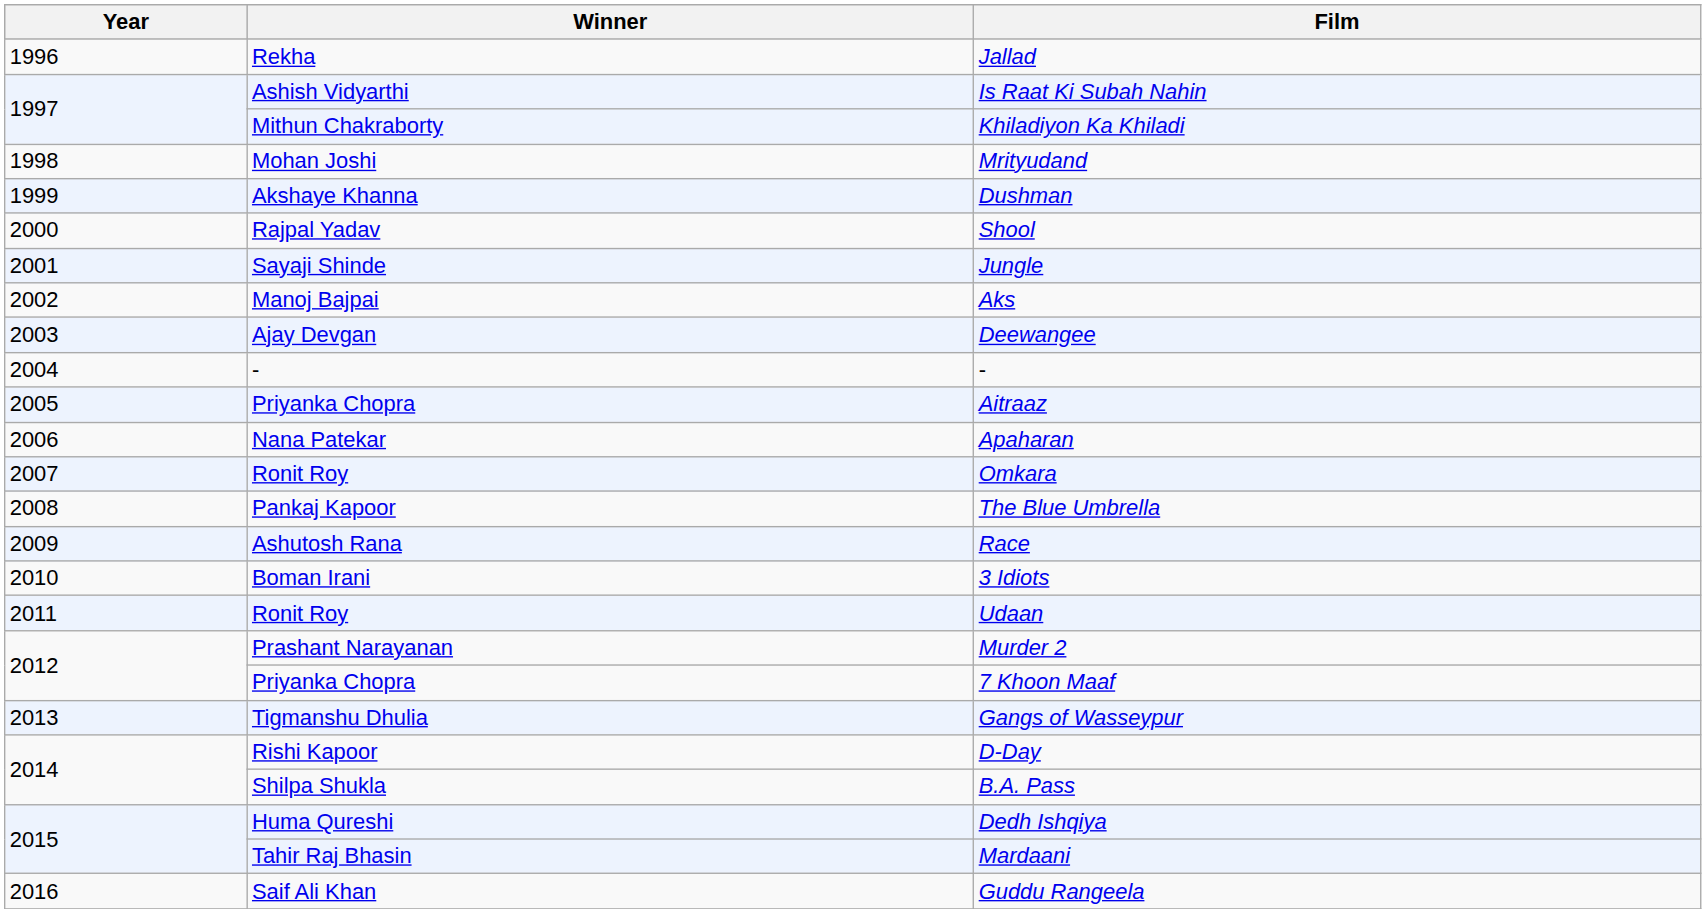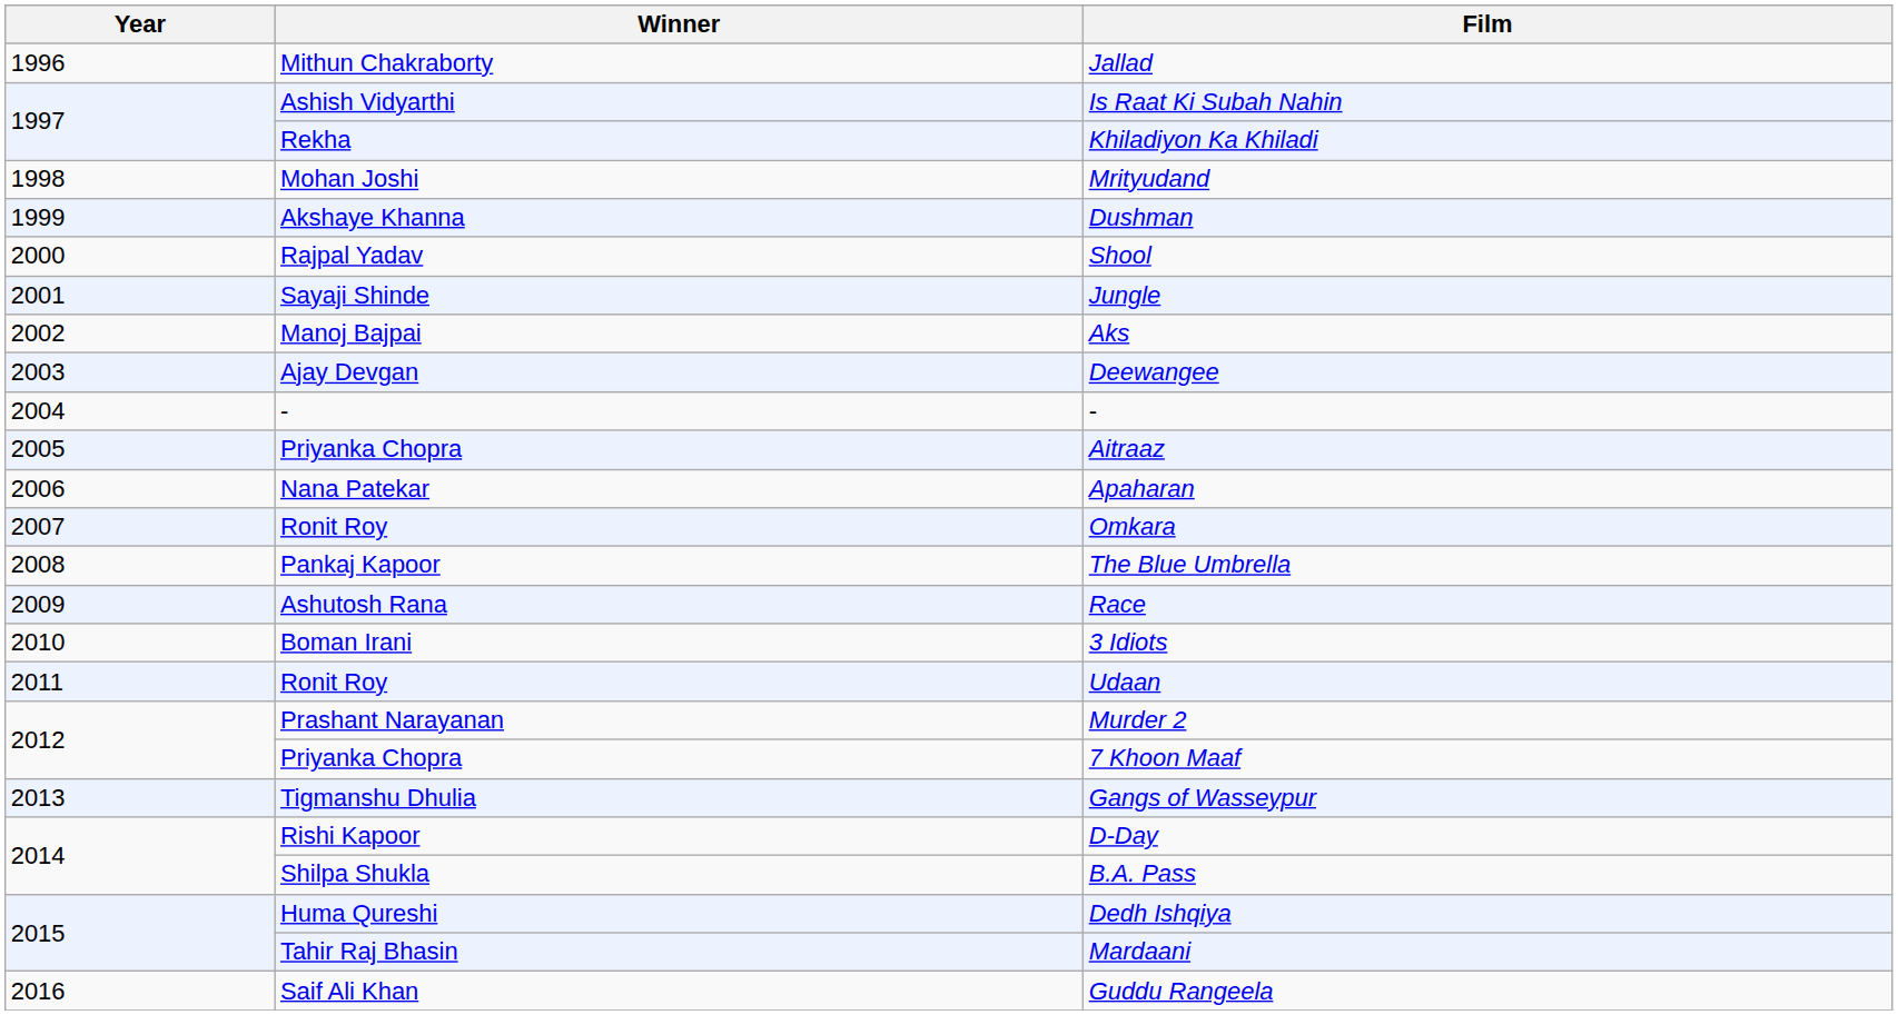Jallad | Winner: Rekha -> Mithun Chakraborty
Khiladiyon Ka Khiladi | Winner: Mithun Chakraborty -> Rekha
